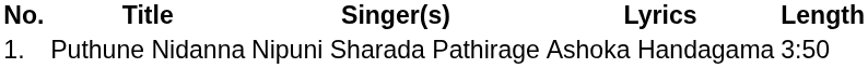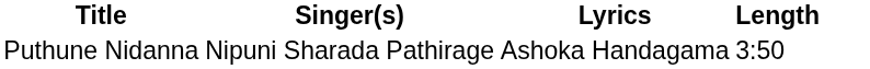- column: No. | 1.
